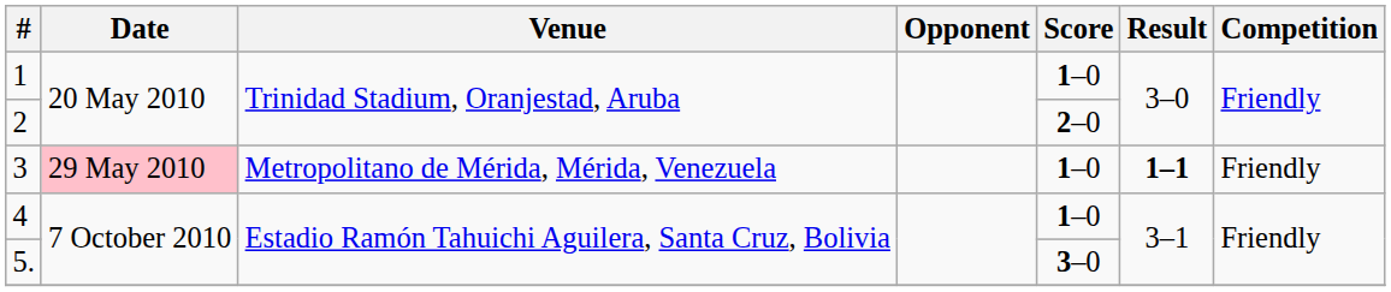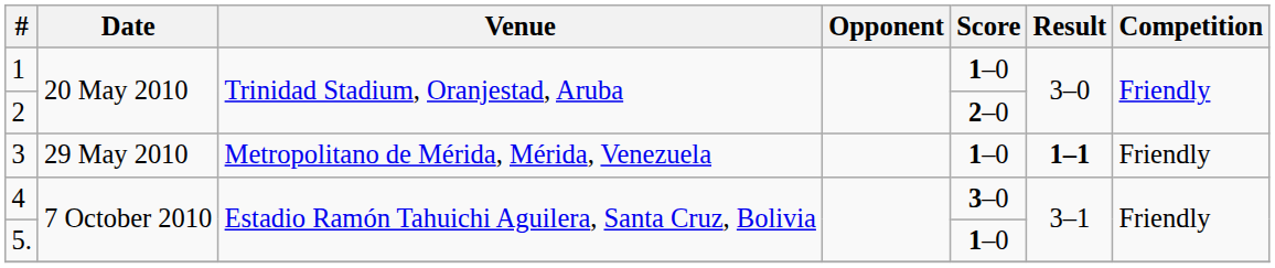3 | Date: pink background -> no background
4 | Score: 1–0 -> 3–0
5. | Score: 3–0 -> 1–0
